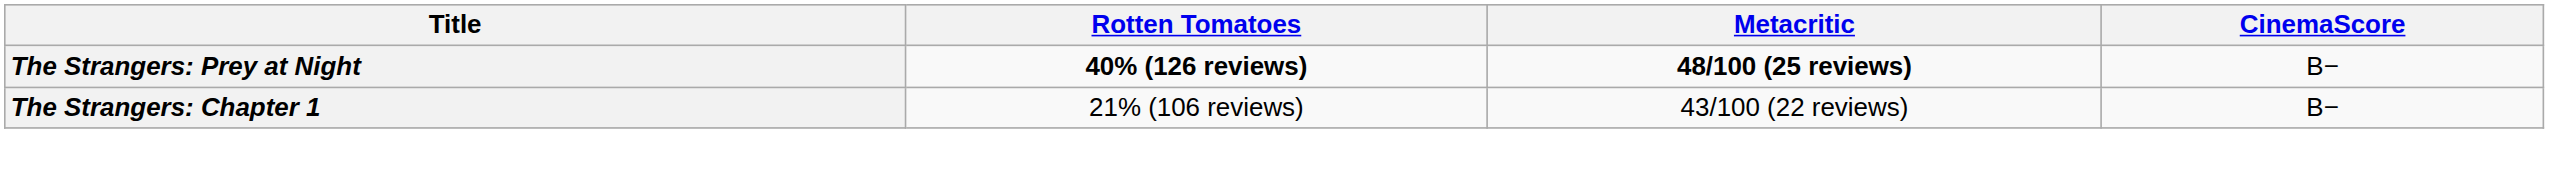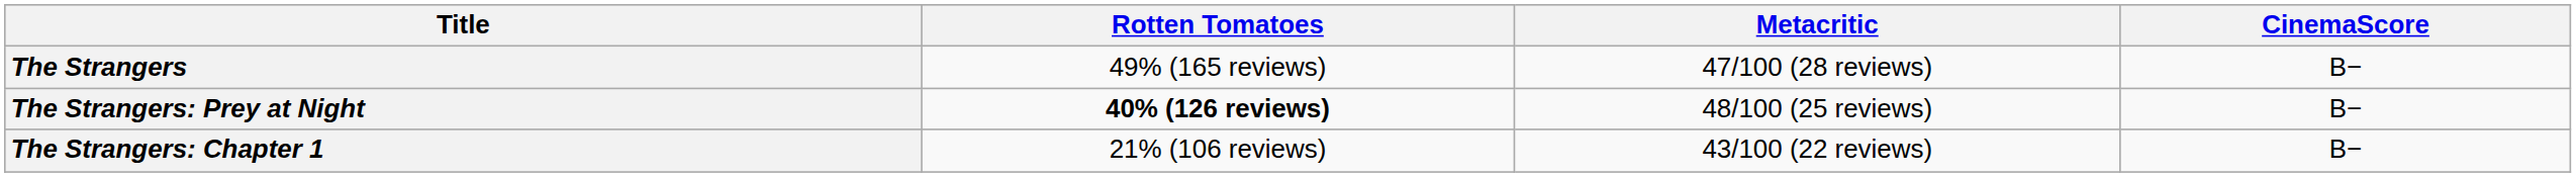+ row: The Strangers | 49% (165 reviews) | 47/100 (28 reviews) | B−
The Strangers: Prey at Night | Metacritic: bold -> normal
